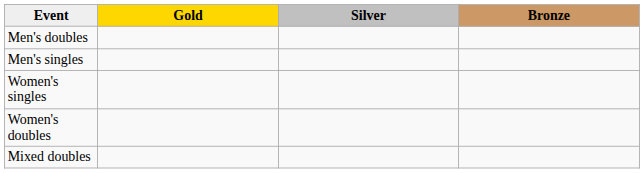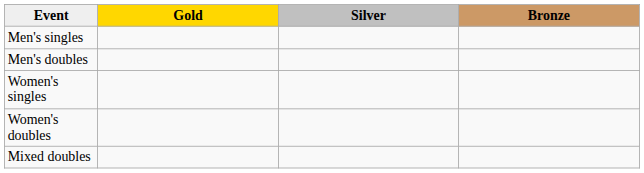rows swapped: Men's singles <-> Men's doubles
